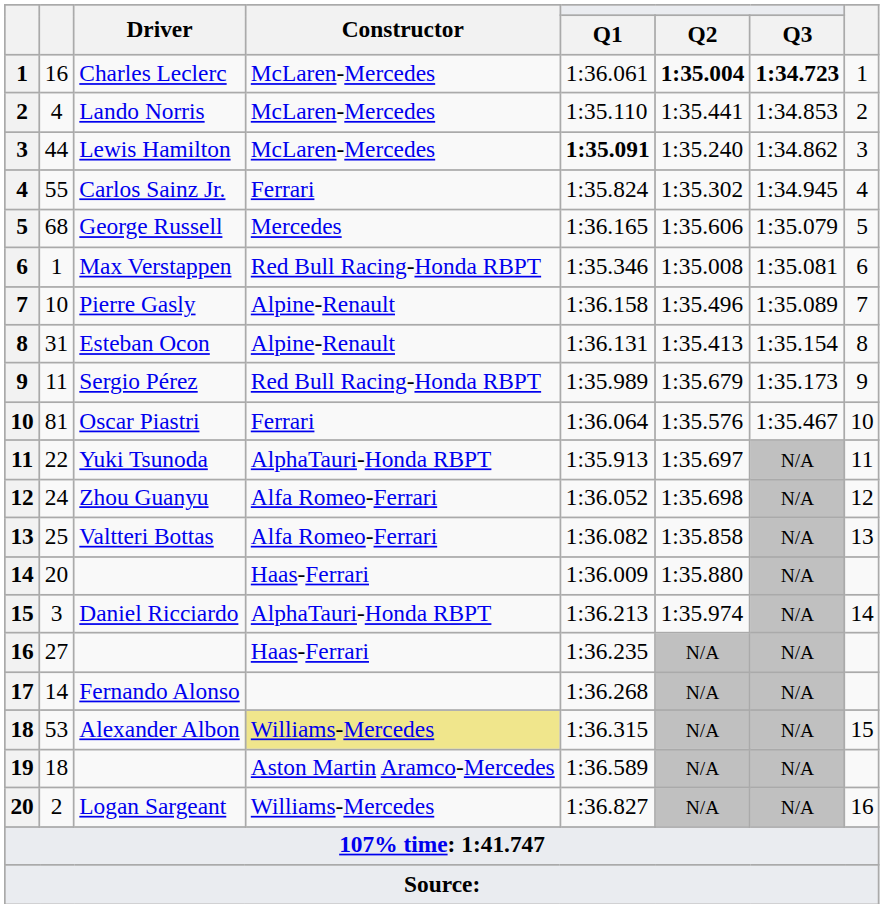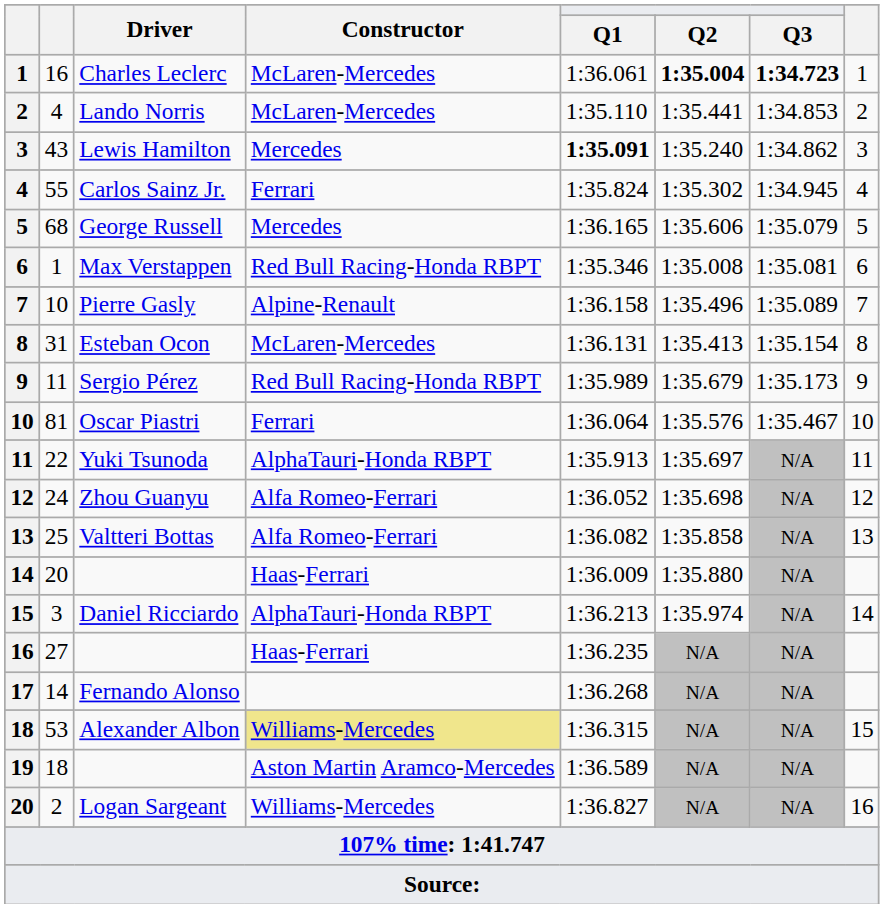Lewis Hamilton | column 2: 44 -> 43
Lewis Hamilton | Constructor: McLaren-Mercedes -> Mercedes
Esteban Ocon | Constructor: Alpine-Renault -> McLaren-Mercedes
